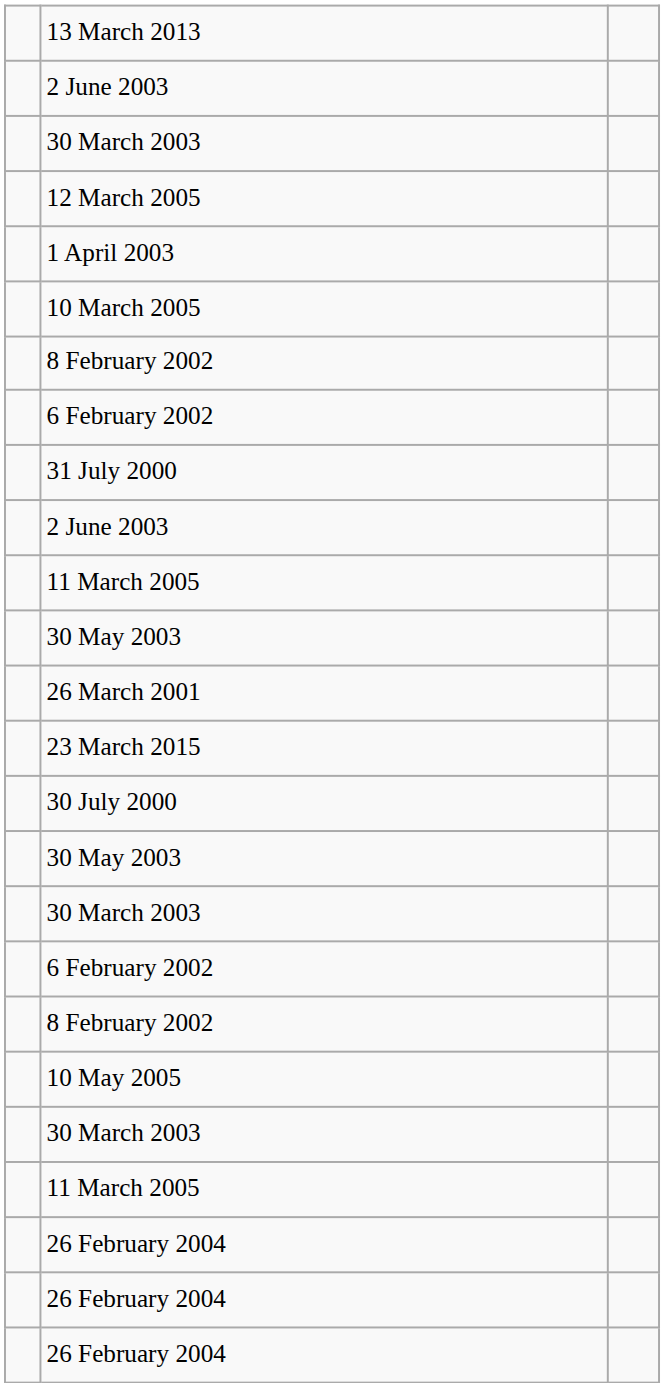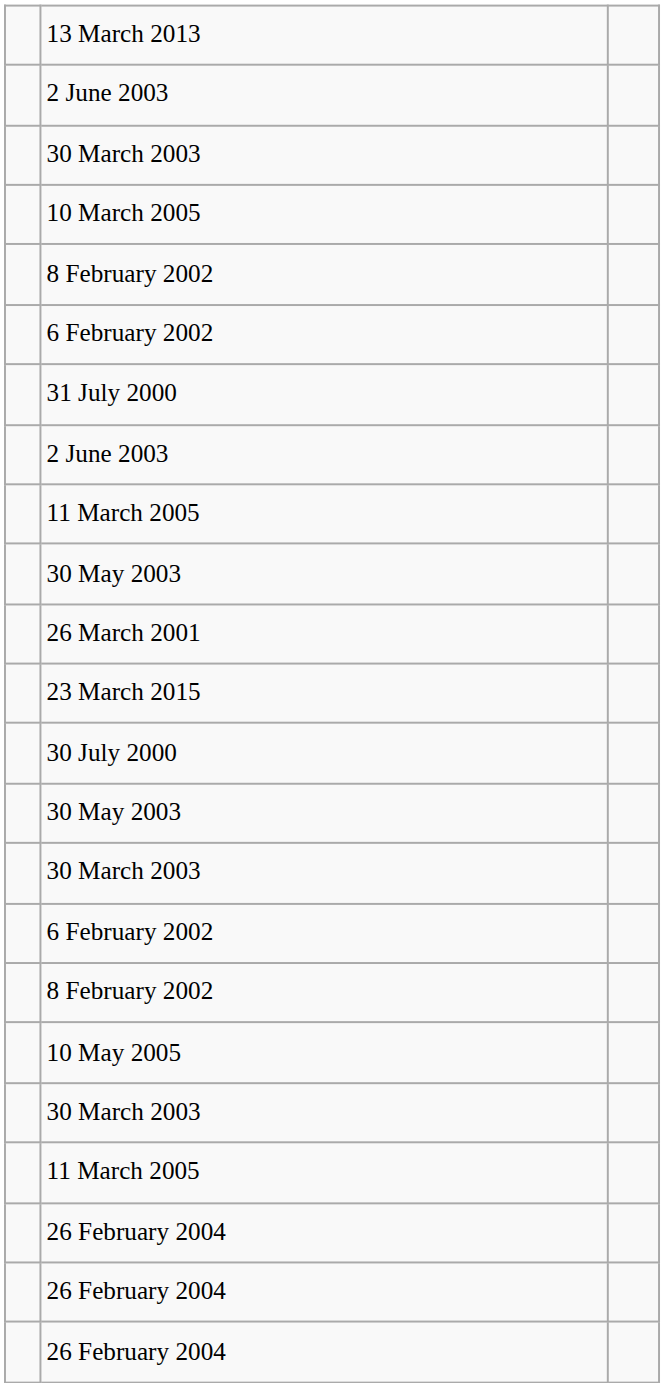- row: 12 March 2005
- row: 1 April 2003
